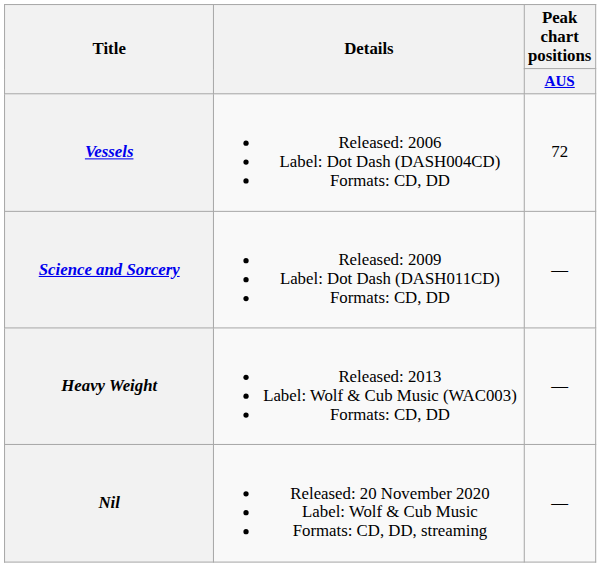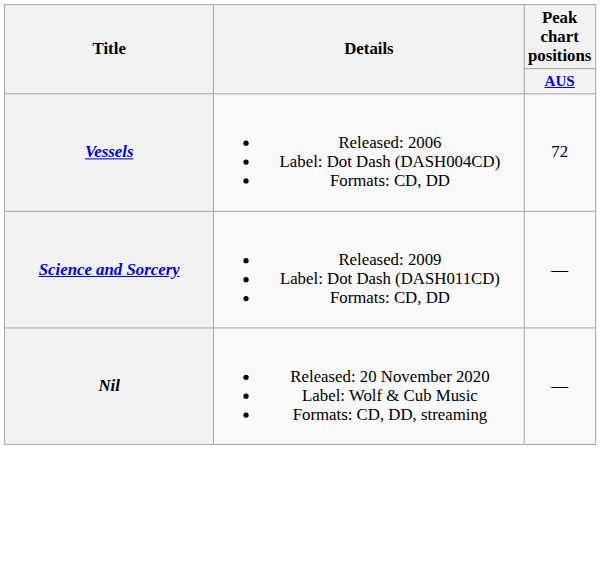- row: Heavy Weight | Released: 2013 Label: Wolf & Cub Music (WAC003) Formats: CD, DD | —
